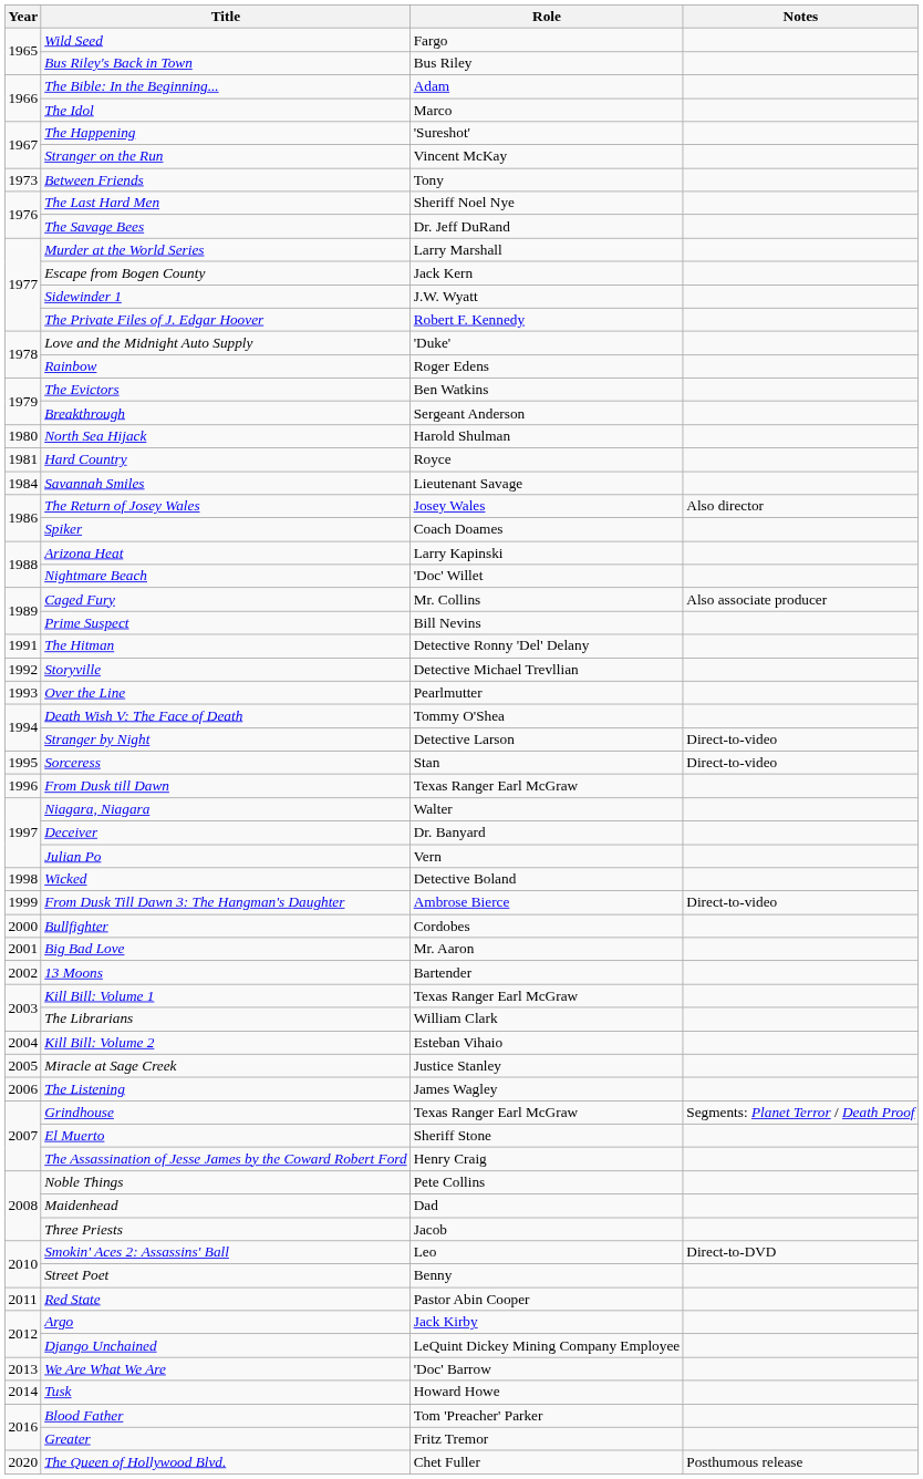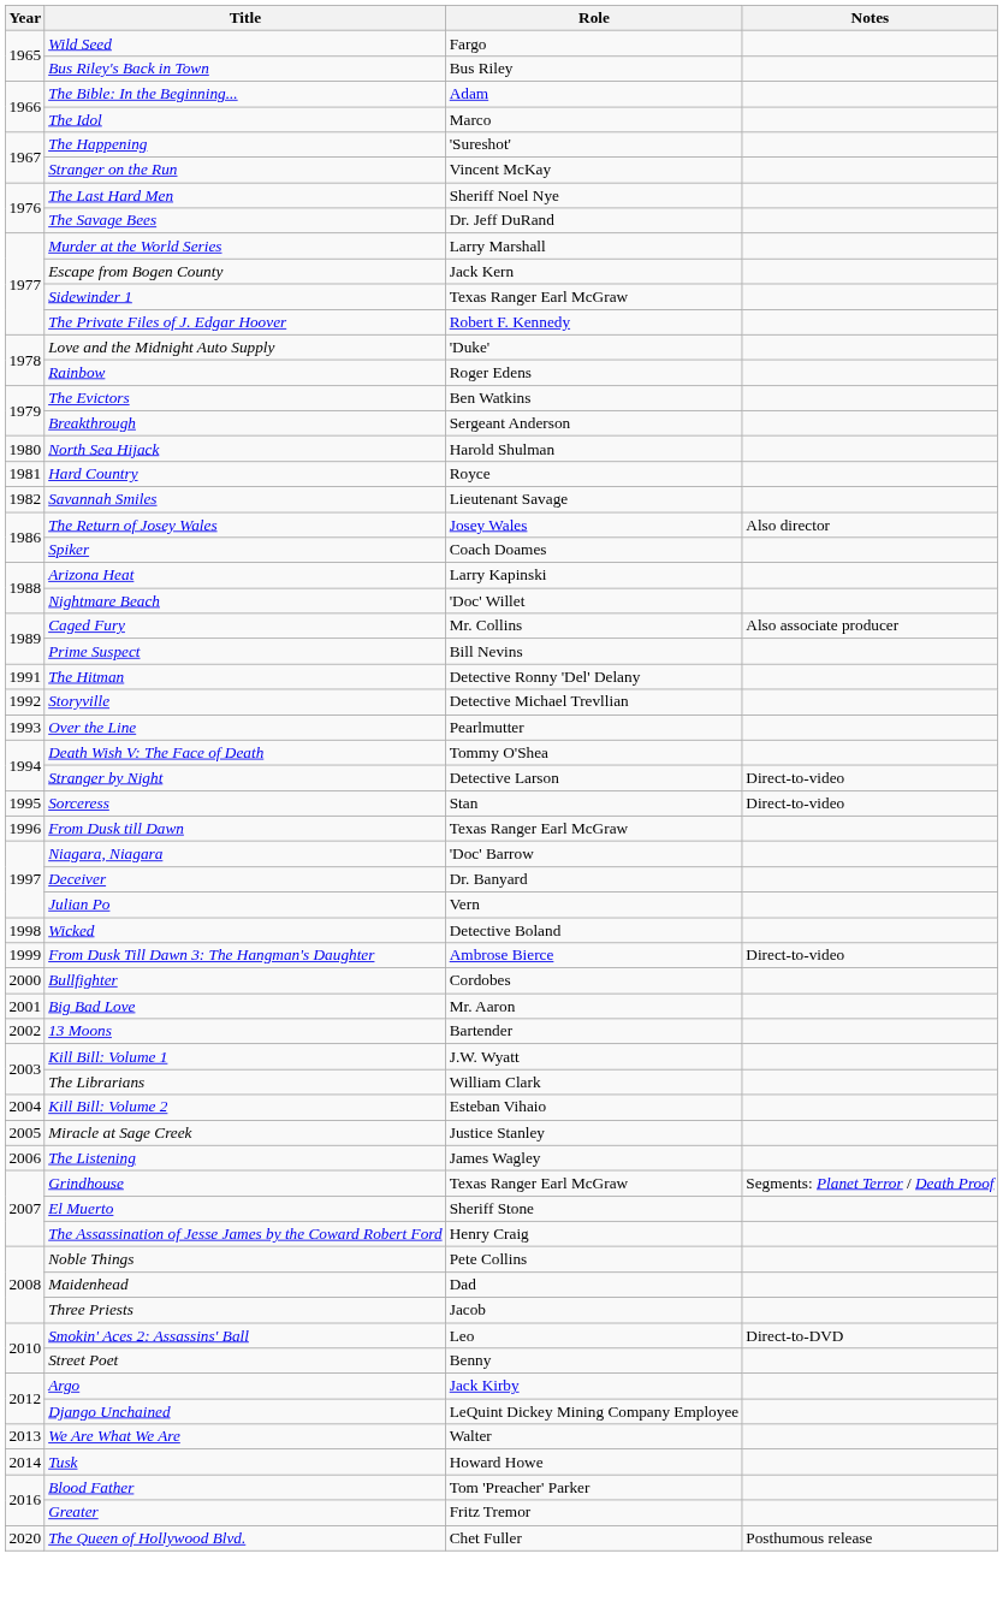- row: 1973 | Between Friends | Tony
Sidewinder 1 | Role: J.W. Wyatt -> Texas Ranger Earl McGraw
Savannah Smiles | Year: 1984 -> 1982
Niagara, Niagara | Role: Walter -> 'Doc' Barrow
Kill Bill: Volume 1 | Role: Texas Ranger Earl McGraw -> J.W. Wyatt
- row: 2011 | Red State | Pastor Abin Cooper
We Are What We Are | Role: 'Doc' Barrow -> Walter
